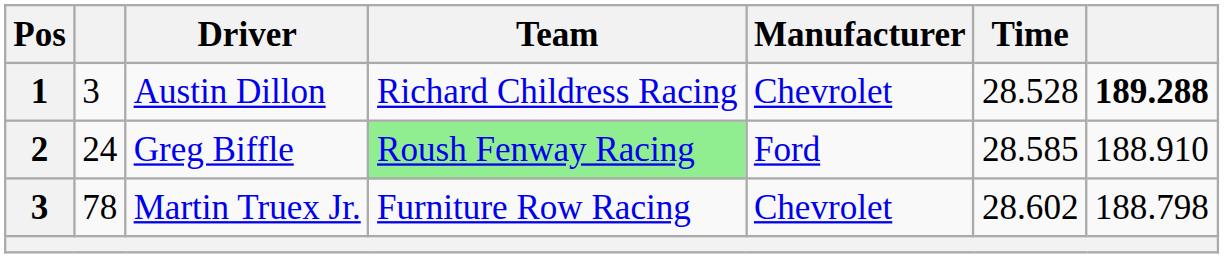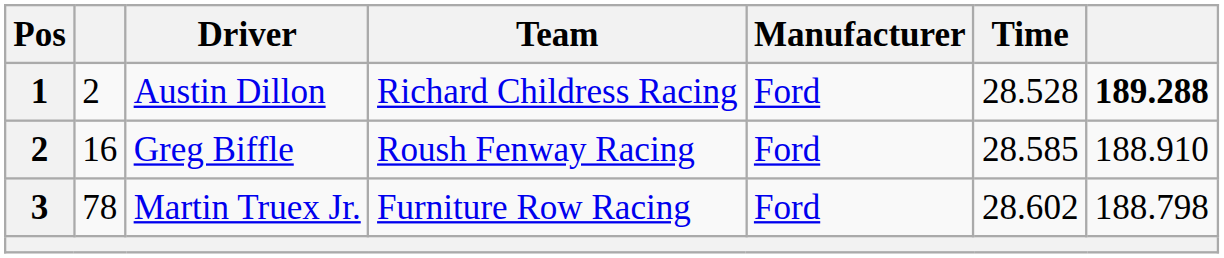Austin Dillon | column 2: 3 -> 2
Austin Dillon | Manufacturer: Chevrolet -> Ford
Greg Biffle | column 2: 24 -> 16
Greg Biffle | Team: lightgreen background -> no background
Martin Truex Jr. | Manufacturer: Chevrolet -> Ford
